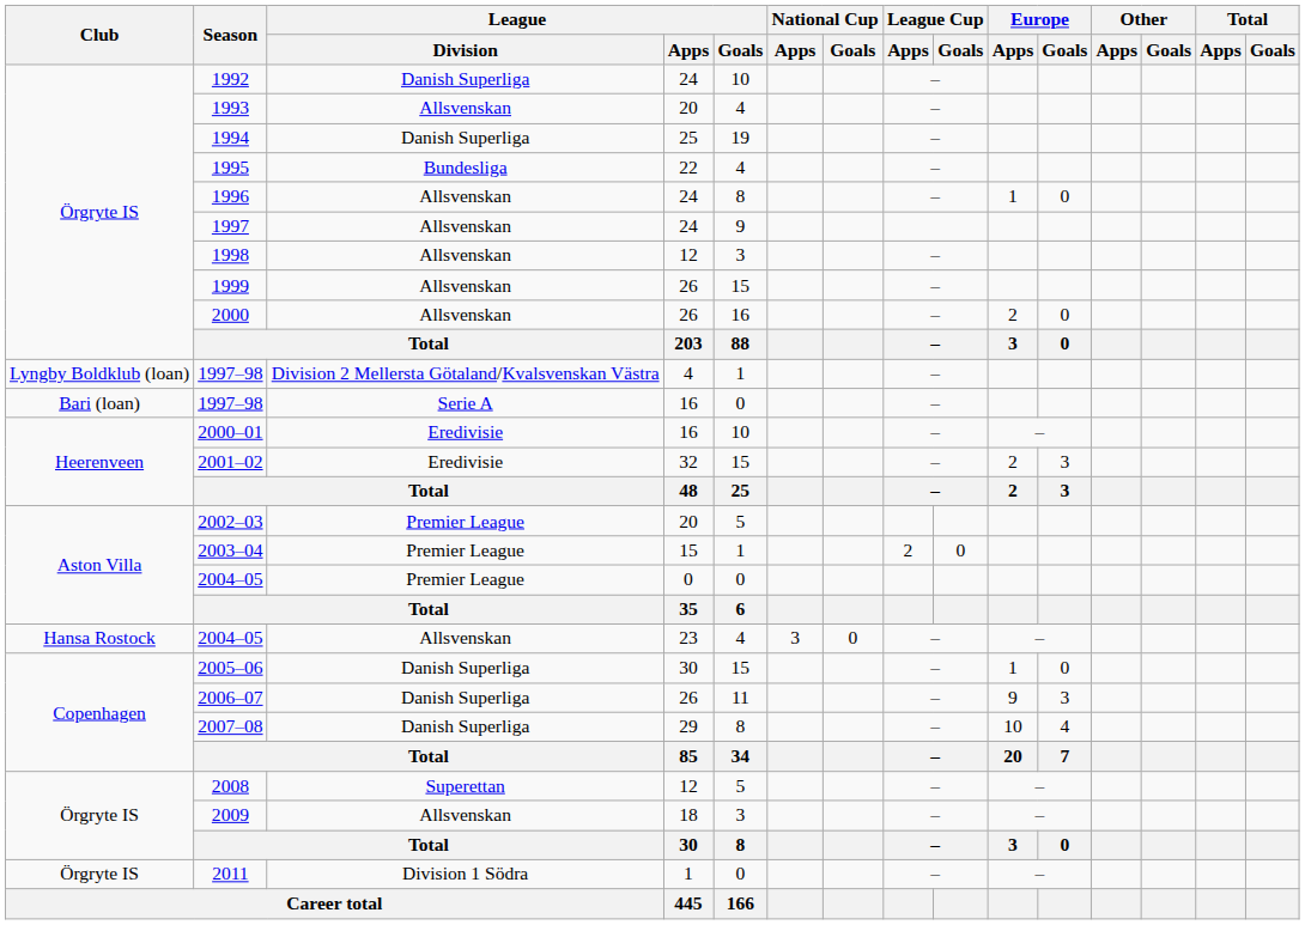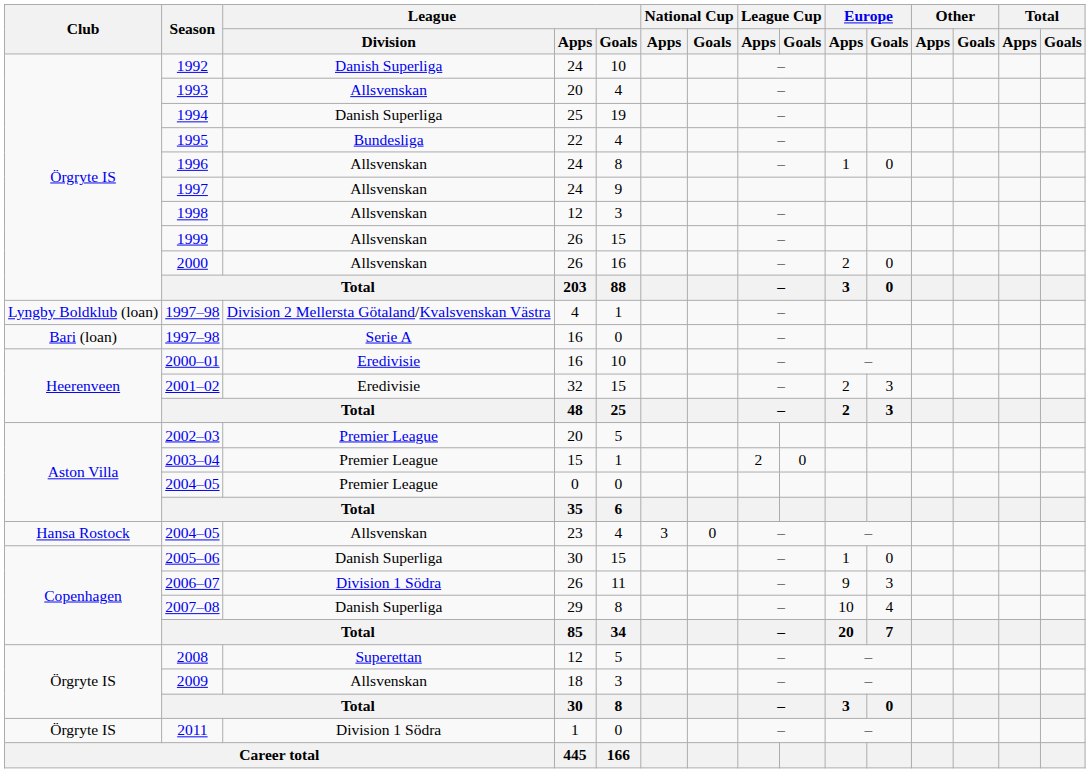2006–07 | League / Division: Danish Superliga -> Division 1 Södra
